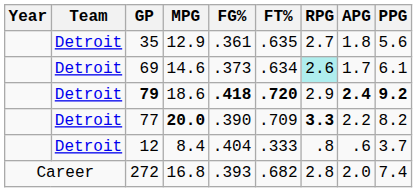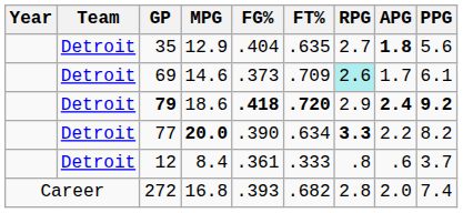35 | FG%: .361 -> .404
35 | APG: normal -> bold
69 | FT%: .634 -> .709
77 | FT%: .709 -> .634
12 | FG%: .404 -> .361
